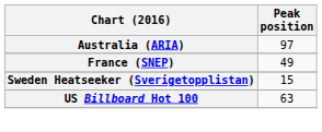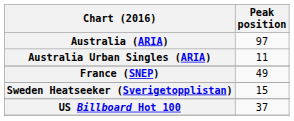+ row: Australia Urban Singles (ARIA) | 11
US Billboard Hot 100 | Peak position: 63 -> 37
